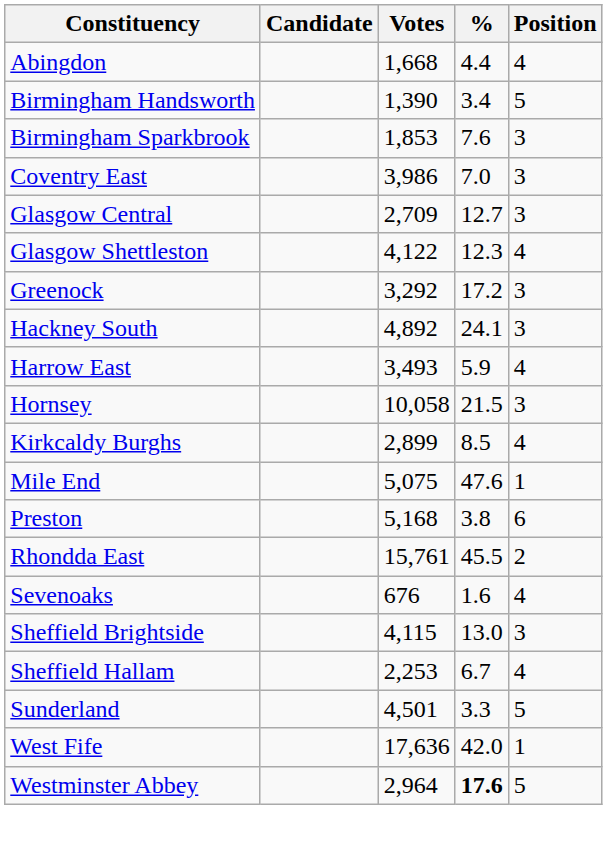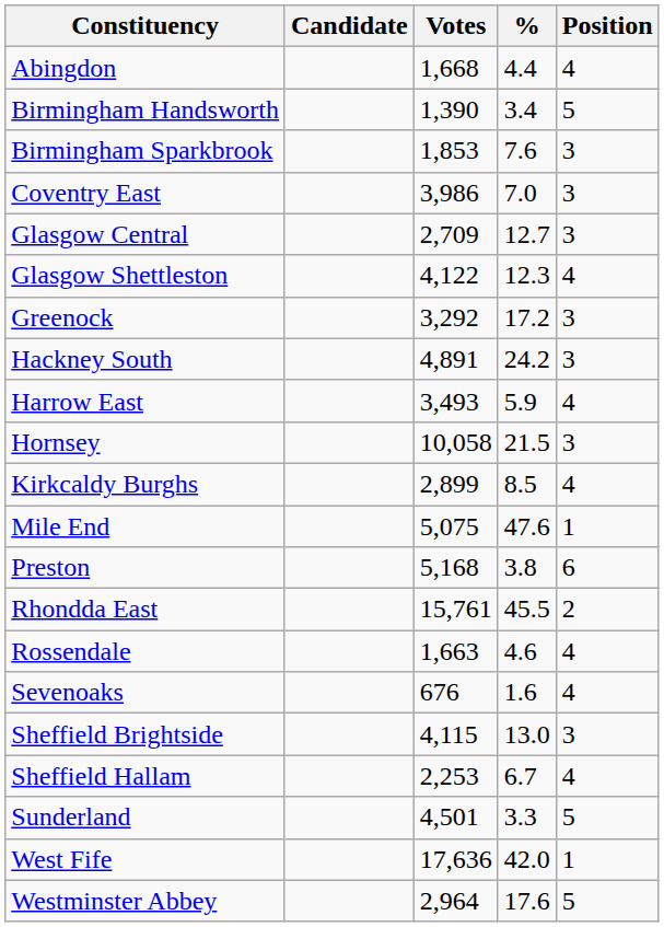Hackney South | Votes: 4,892 -> 4,891
Hackney South | %: 24.1 -> 24.2
+ row: Rossendale | 1,663 | 4.6 | 4
Westminster Abbey | %: bold -> normal
